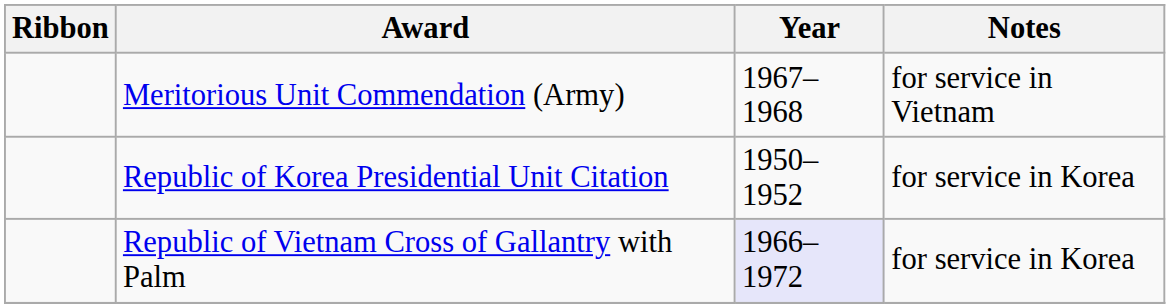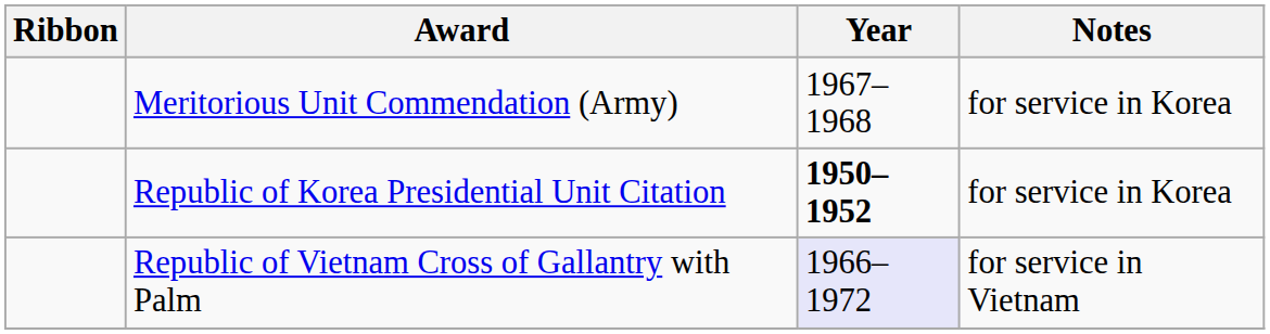Meritorious Unit Commendation (Army) | Notes: for service in Vietnam -> for service in Korea
Republic of Korea Presidential Unit Citation | Year: normal -> bold
Republic of Vietnam Cross of Gallantry with Palm | Notes: for service in Korea -> for service in Vietnam
